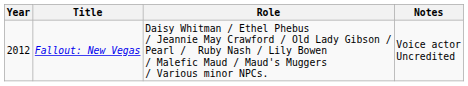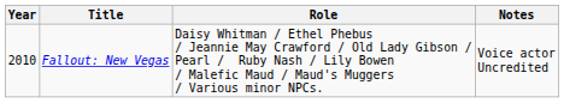Fallout: New Vegas | Year: 2012 -> 2010
